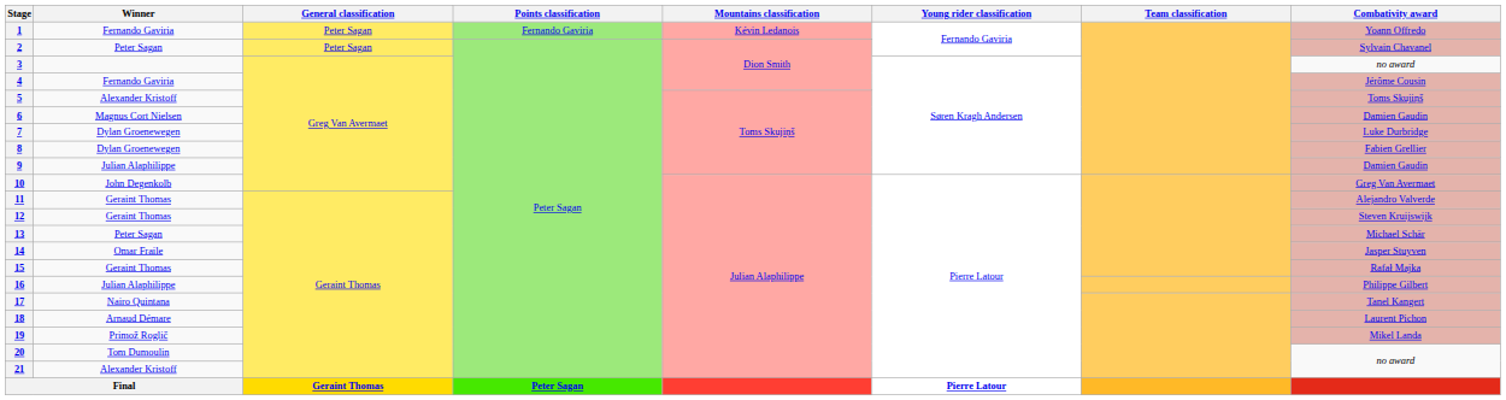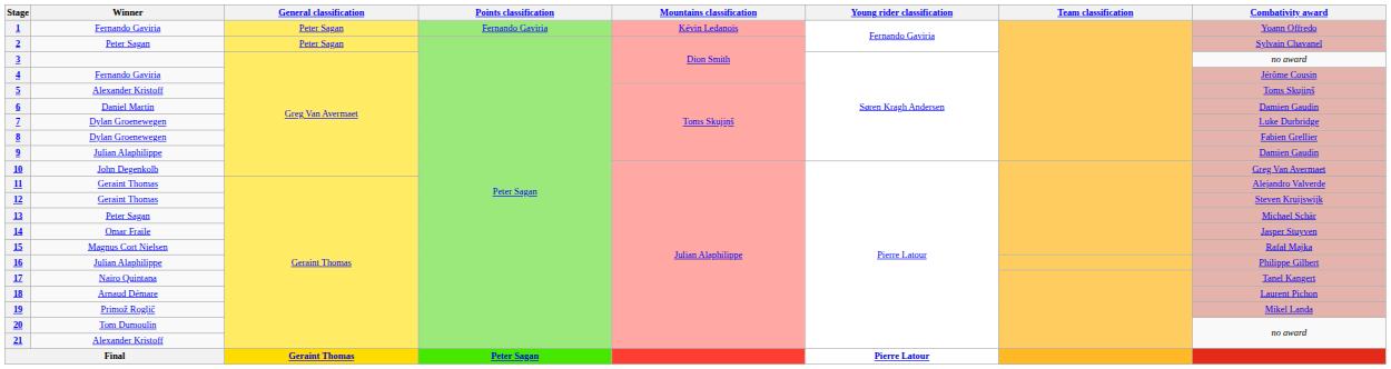6 | Winner: Magnus Cort Nielsen -> Daniel Martin
15 | Winner: Geraint Thomas -> Magnus Cort Nielsen
